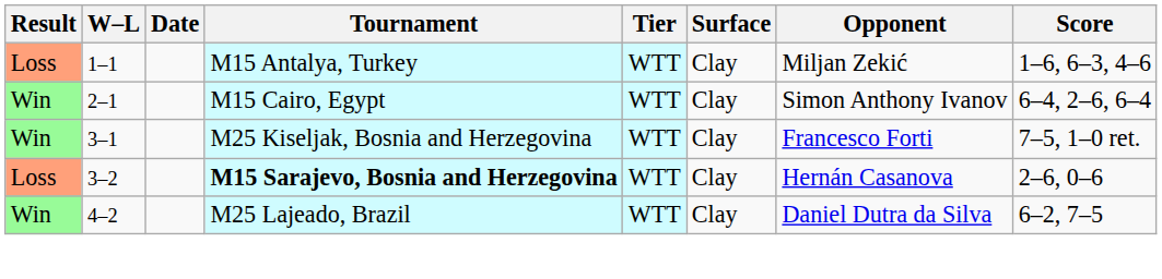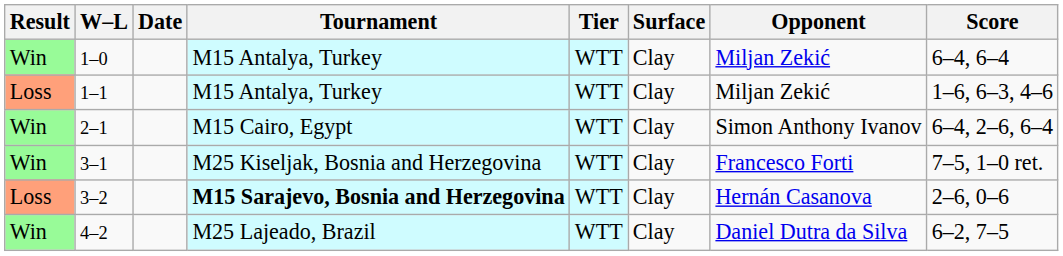+ row: Win | 1–0 | M15 Antalya, Turkey | WTT | Clay | Miljan Zekić | 6–4, 6–4
